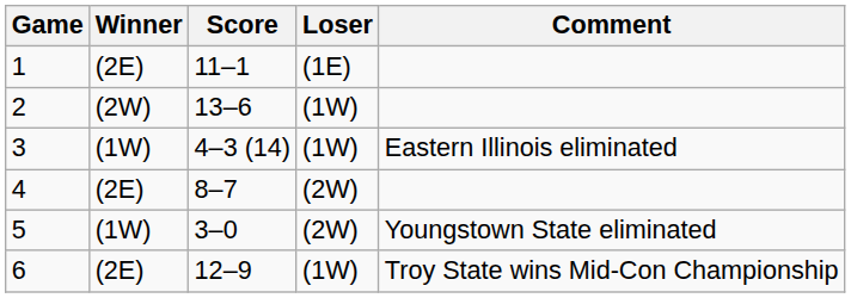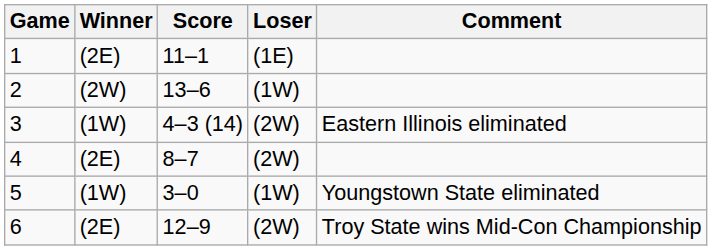3 | Loser: (1W) -> (2W)
5 | Loser: (2W) -> (1W)
6 | Loser: (1W) -> (2W)
